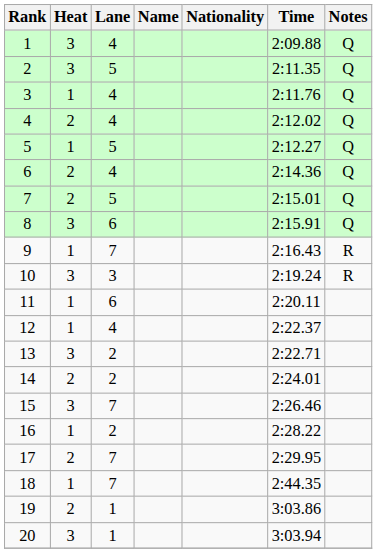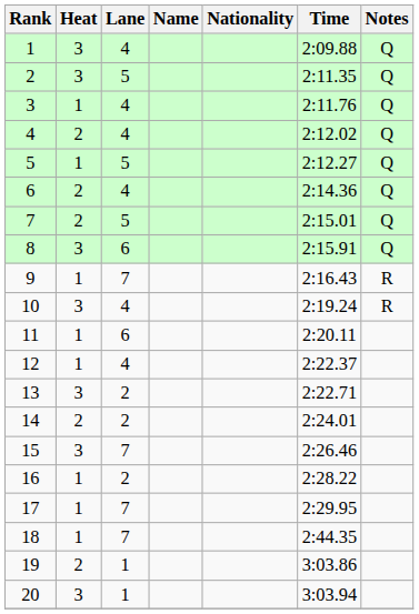10 | Lane: 3 -> 4
17 | Heat: 2 -> 1
